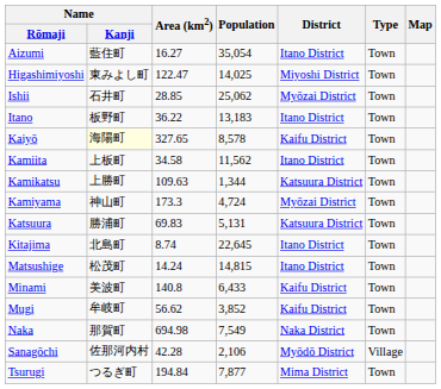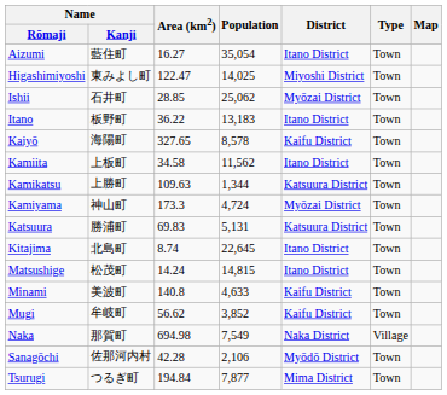Kaiyō | Name / Kanji: lightyellow background -> no background
Minami | Population: 6,433 -> 4,633
Naka | Type: Town -> Village
Sanagōchi | Type: Village -> Town
